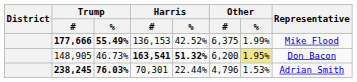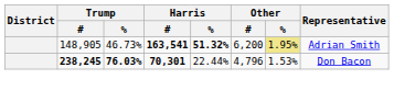- row: 177,666 | 55.49% | 136,153 | 42.52% | 6,375 | 1.99% | Mike Flood
148,905 | Representative: Don Bacon -> Adrian Smith
238,245 | Harris / #: normal -> bold
238,245 | Representative: Adrian Smith -> Don Bacon
